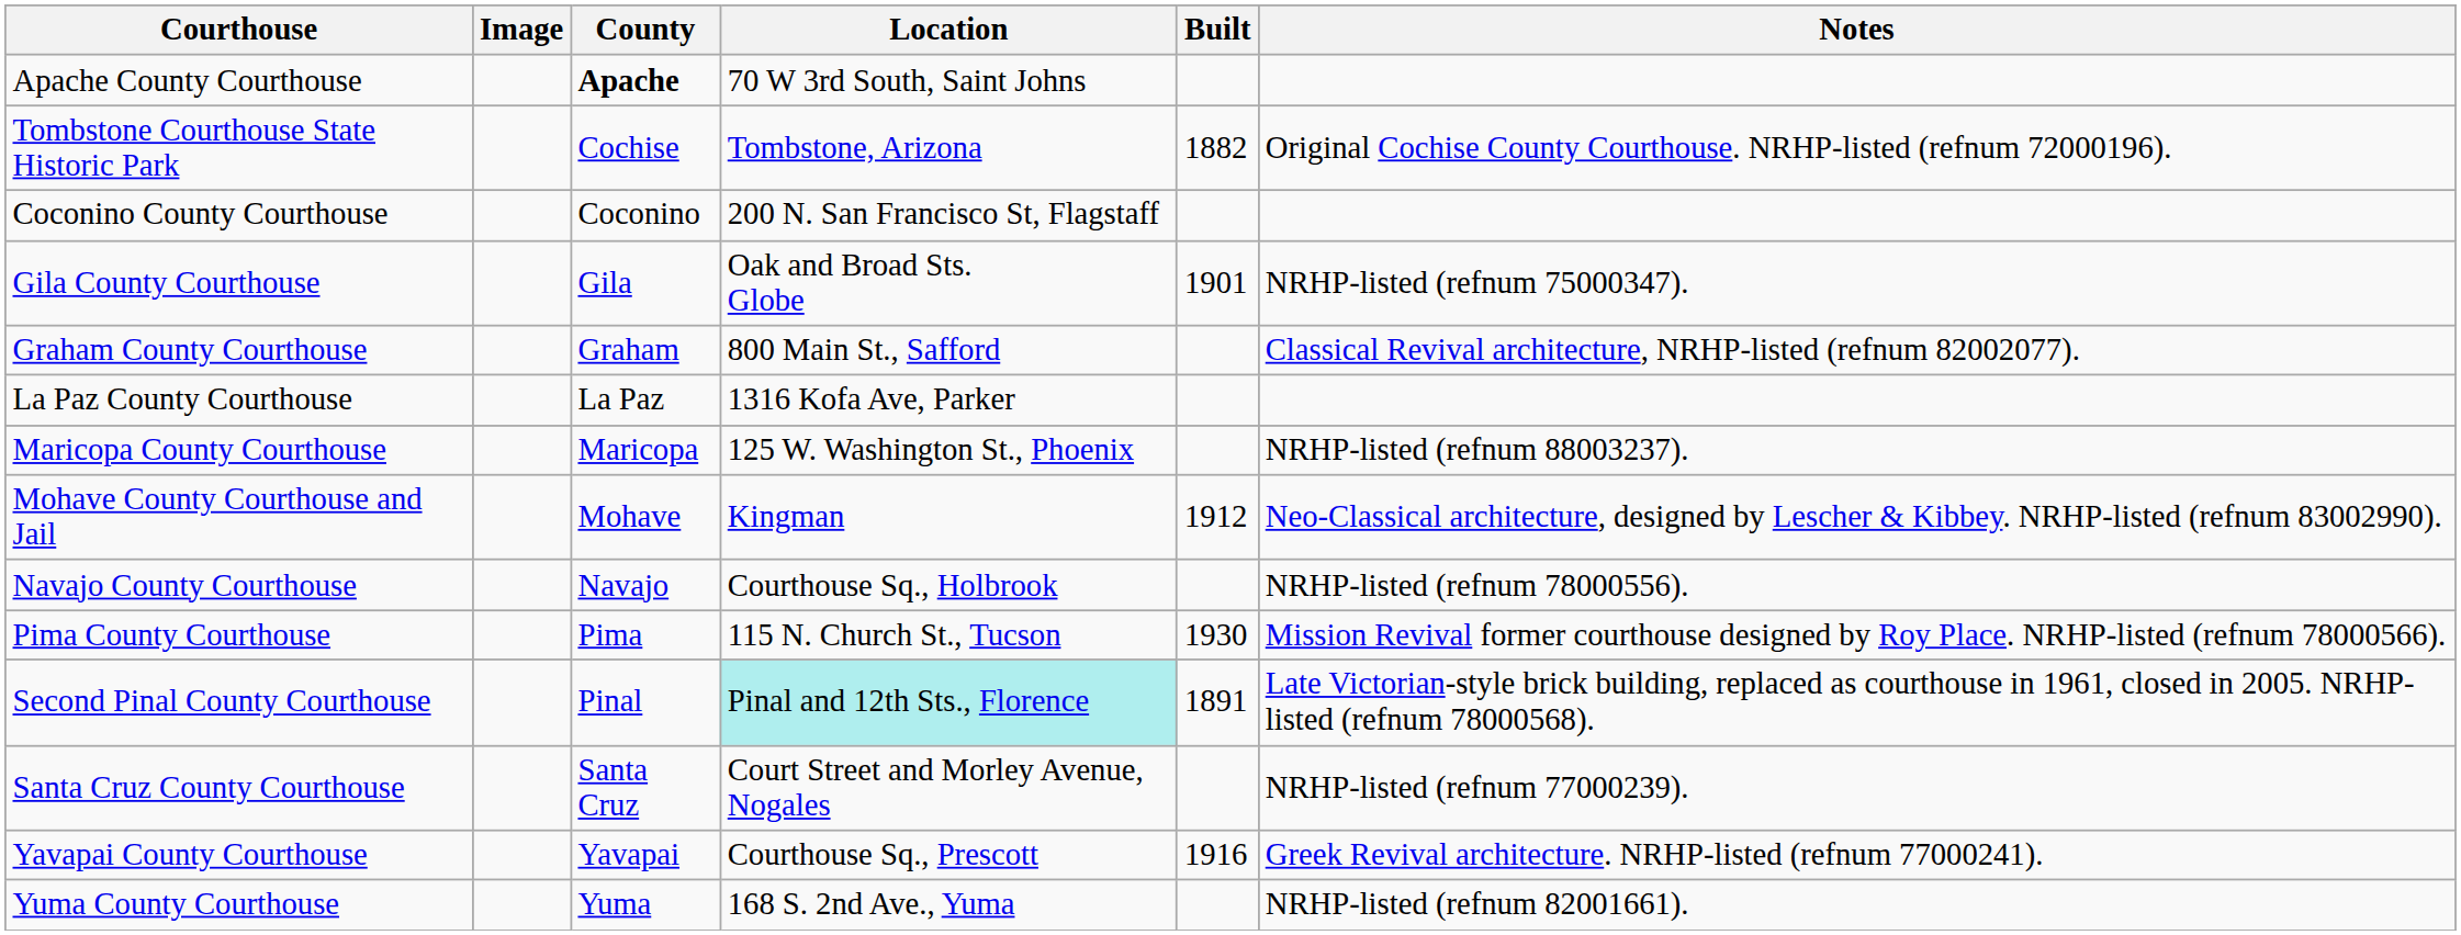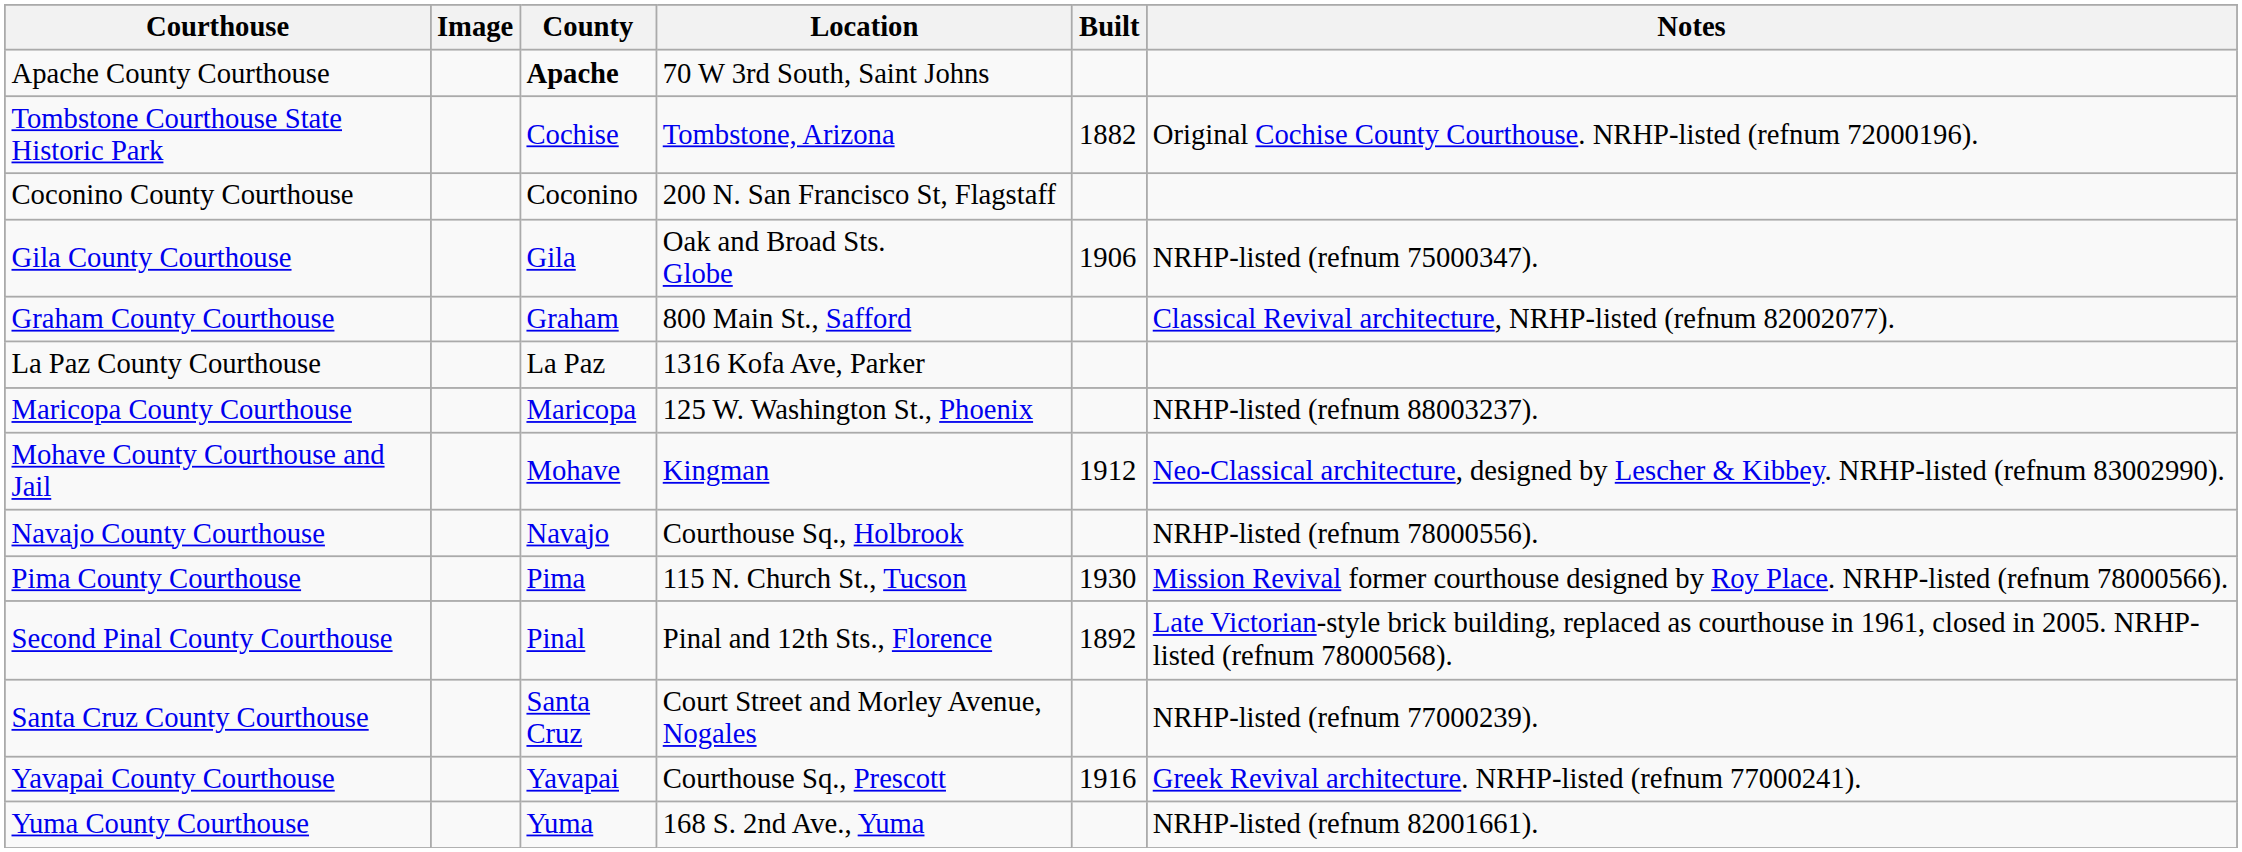Gila County Courthouse | Built: 1901 -> 1906
Second Pinal County Courthouse | Location: paleturquoise background -> no background
Second Pinal County Courthouse | Built: 1891 -> 1892
